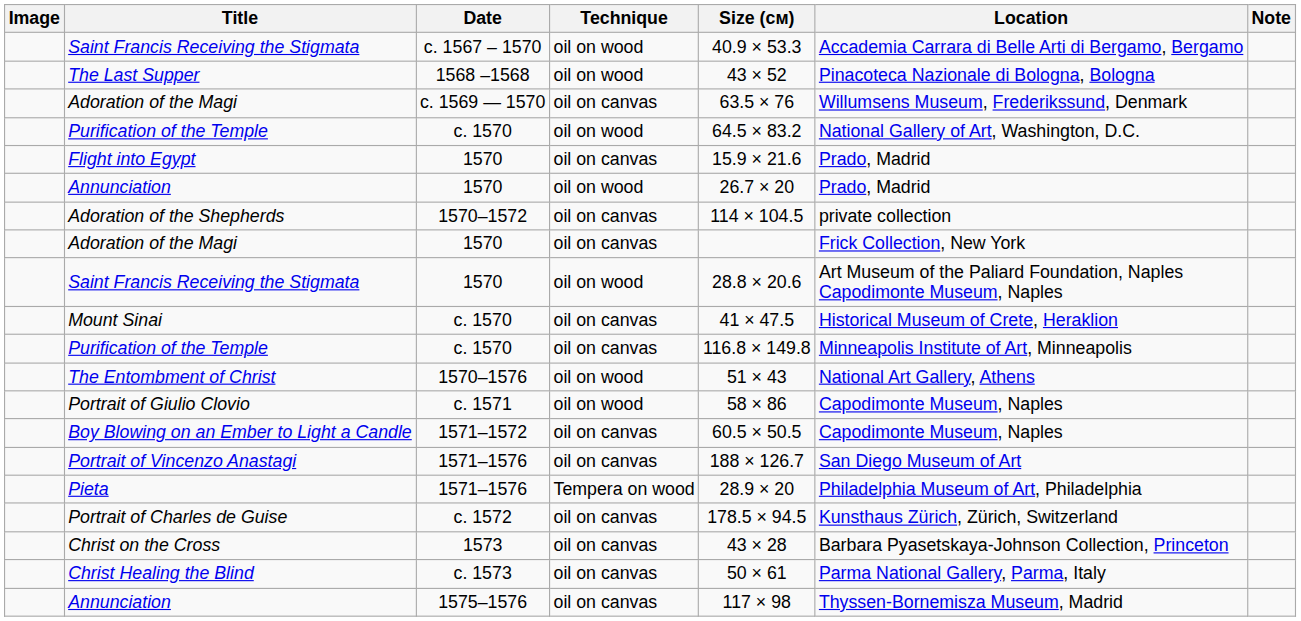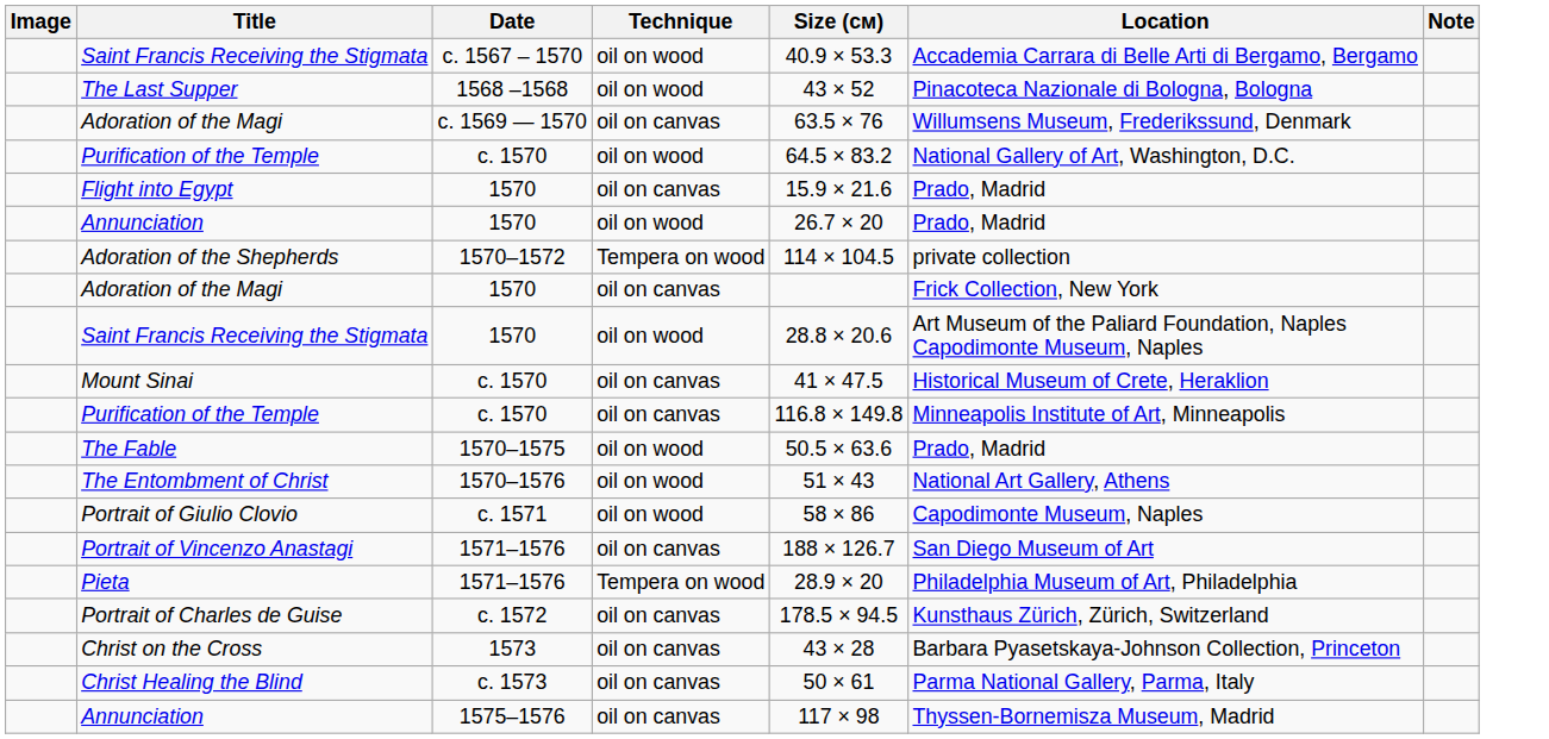Adoration of the Shepherds | Technique: oil on canvas -> Tempera on wood
+ row: The Fable | 1570–1575 | oil on wood | 50.5 × 63.6 | Prado, Madrid
- row: Boy Blowing on an Ember to Light a Candle | 1571–1572 | oil on canvas | 60.5 × 50.5 | Capodimonte Museum, Naples
